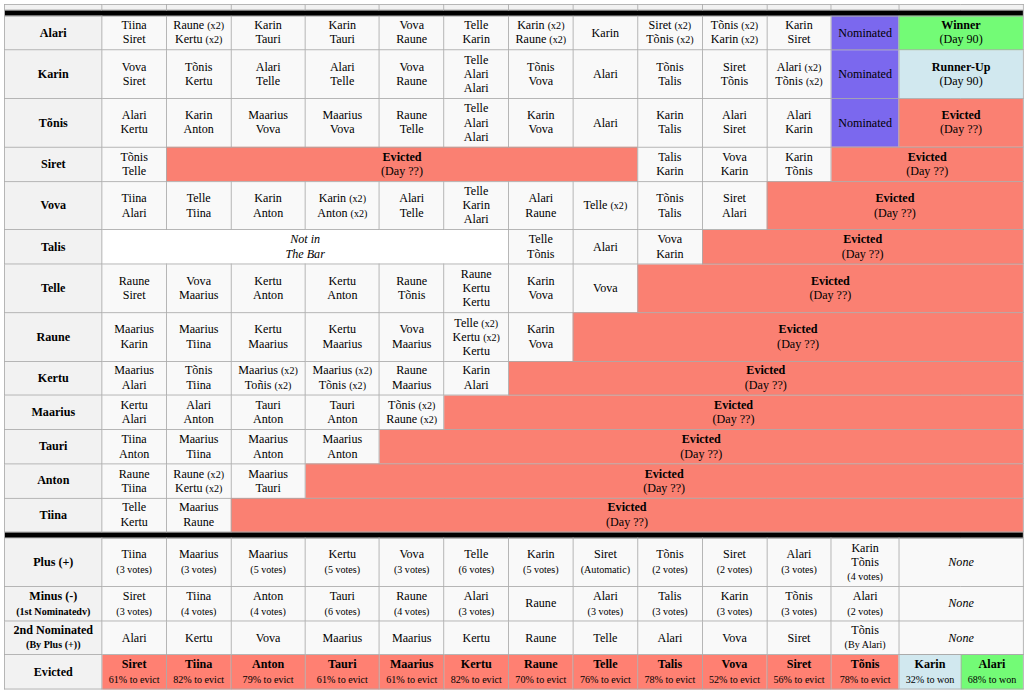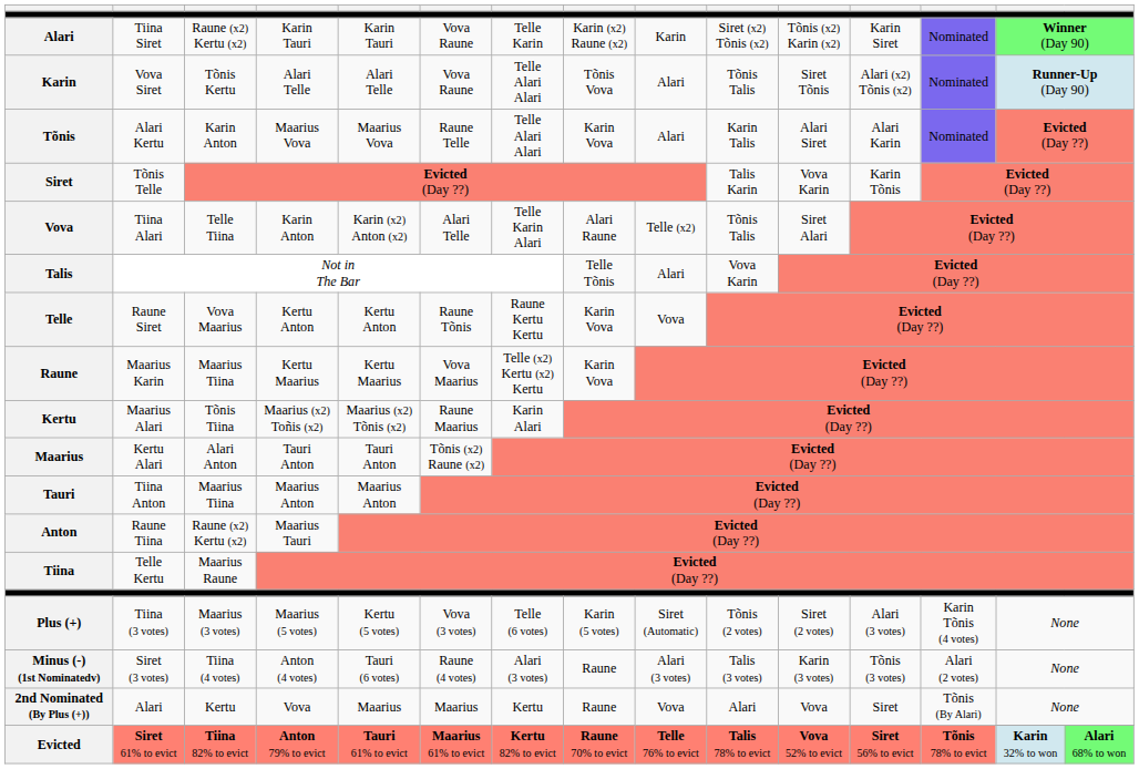2nd Nominated (By Plus (+)) | column 9: Telle -> Vova
